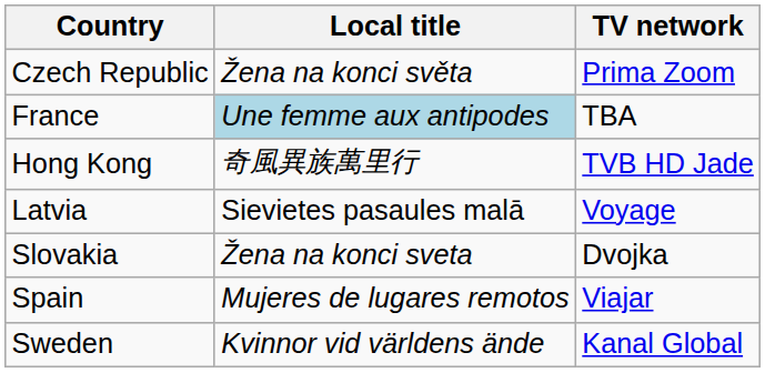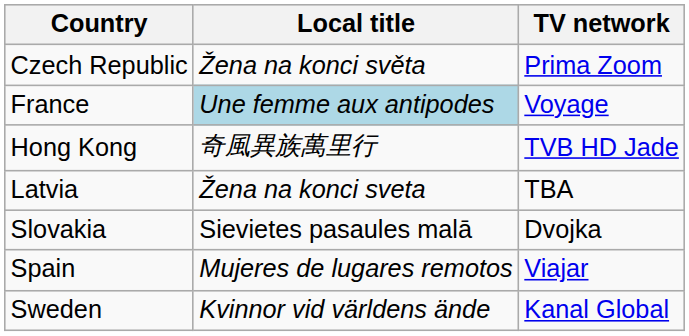France | TV network: TBA -> Voyage
Latvia | Local title: Sievietes pasaules malā -> Žena na konci sveta
Latvia | TV network: Voyage -> TBA
Slovakia | Local title: Žena na konci sveta -> Sievietes pasaules malā
